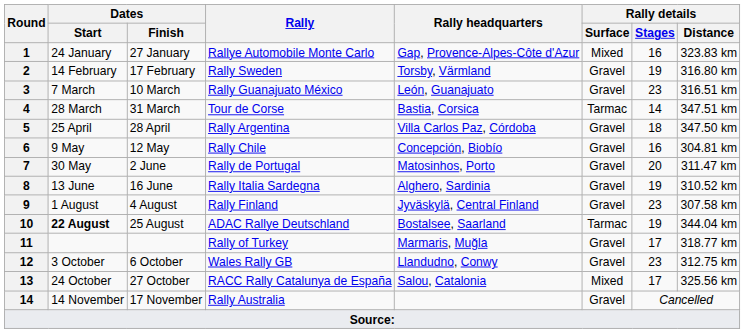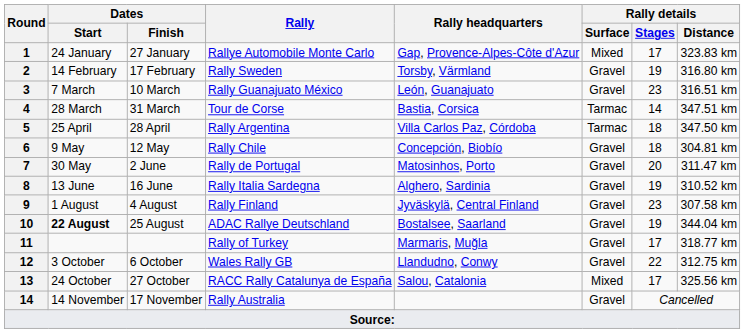1 | Rally details / Stages: 16 -> 17
5 | Rally details / Surface: Gravel -> Tarmac
6 | Rally details / Stages: 16 -> 18
10 | Rally details / Surface: Tarmac -> Gravel
12 | Rally details / Stages: 23 -> 22
